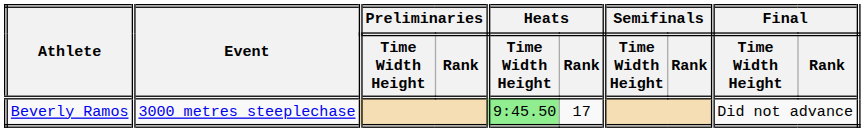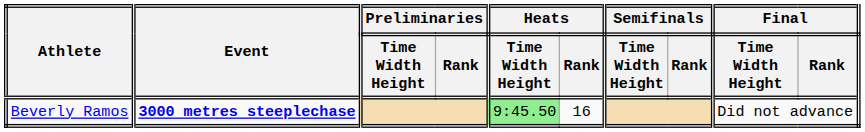Beverly Ramos | Event: normal -> bold
Beverly Ramos | Heats / Rank: 17 -> 16
